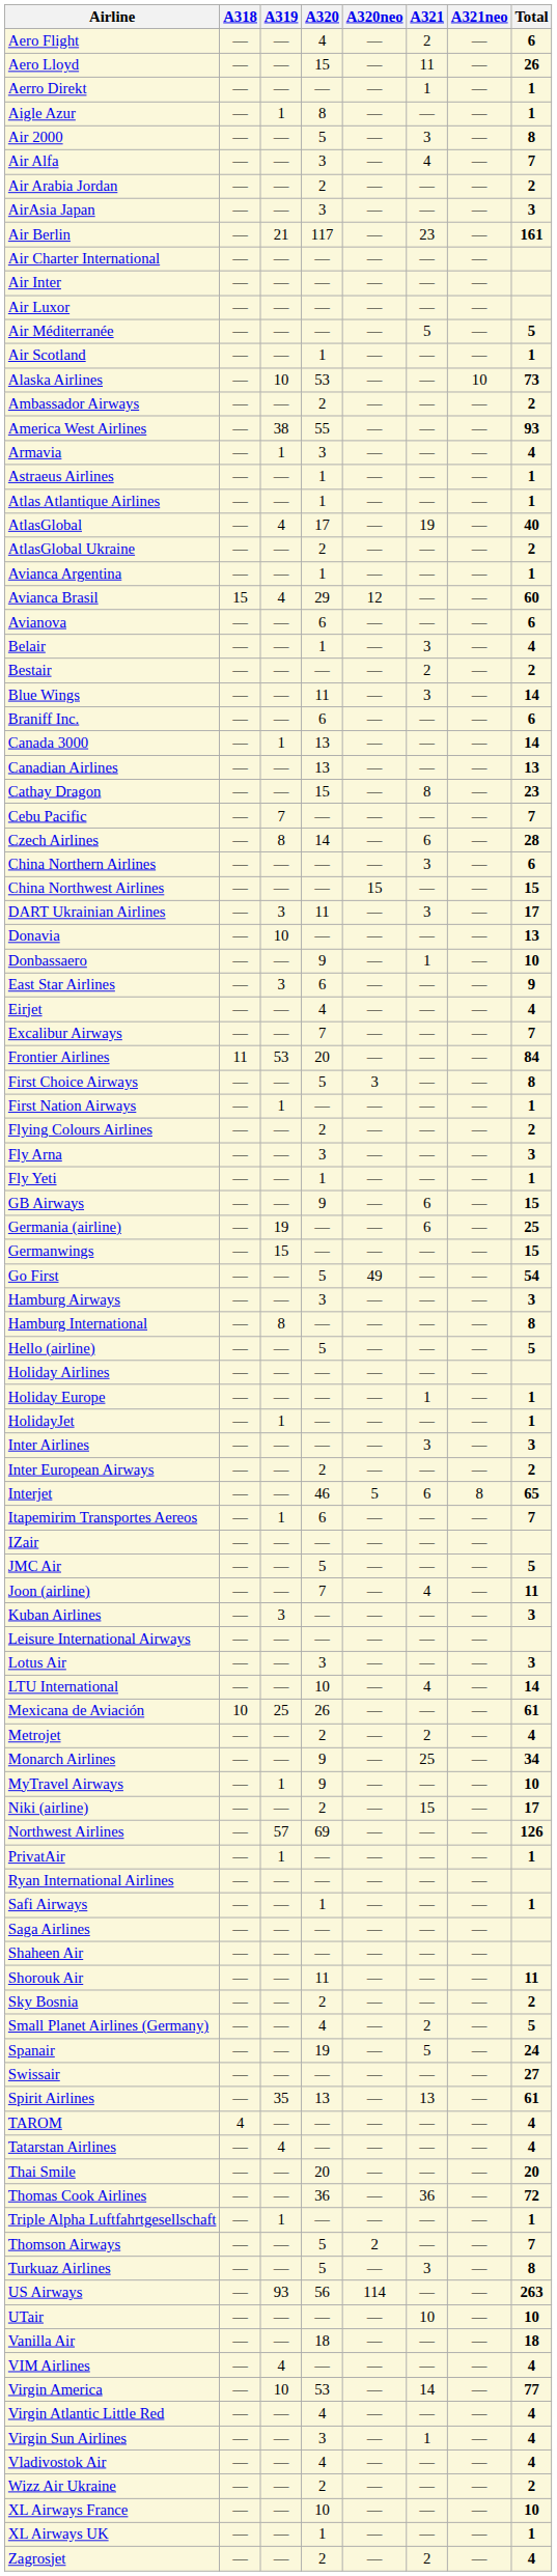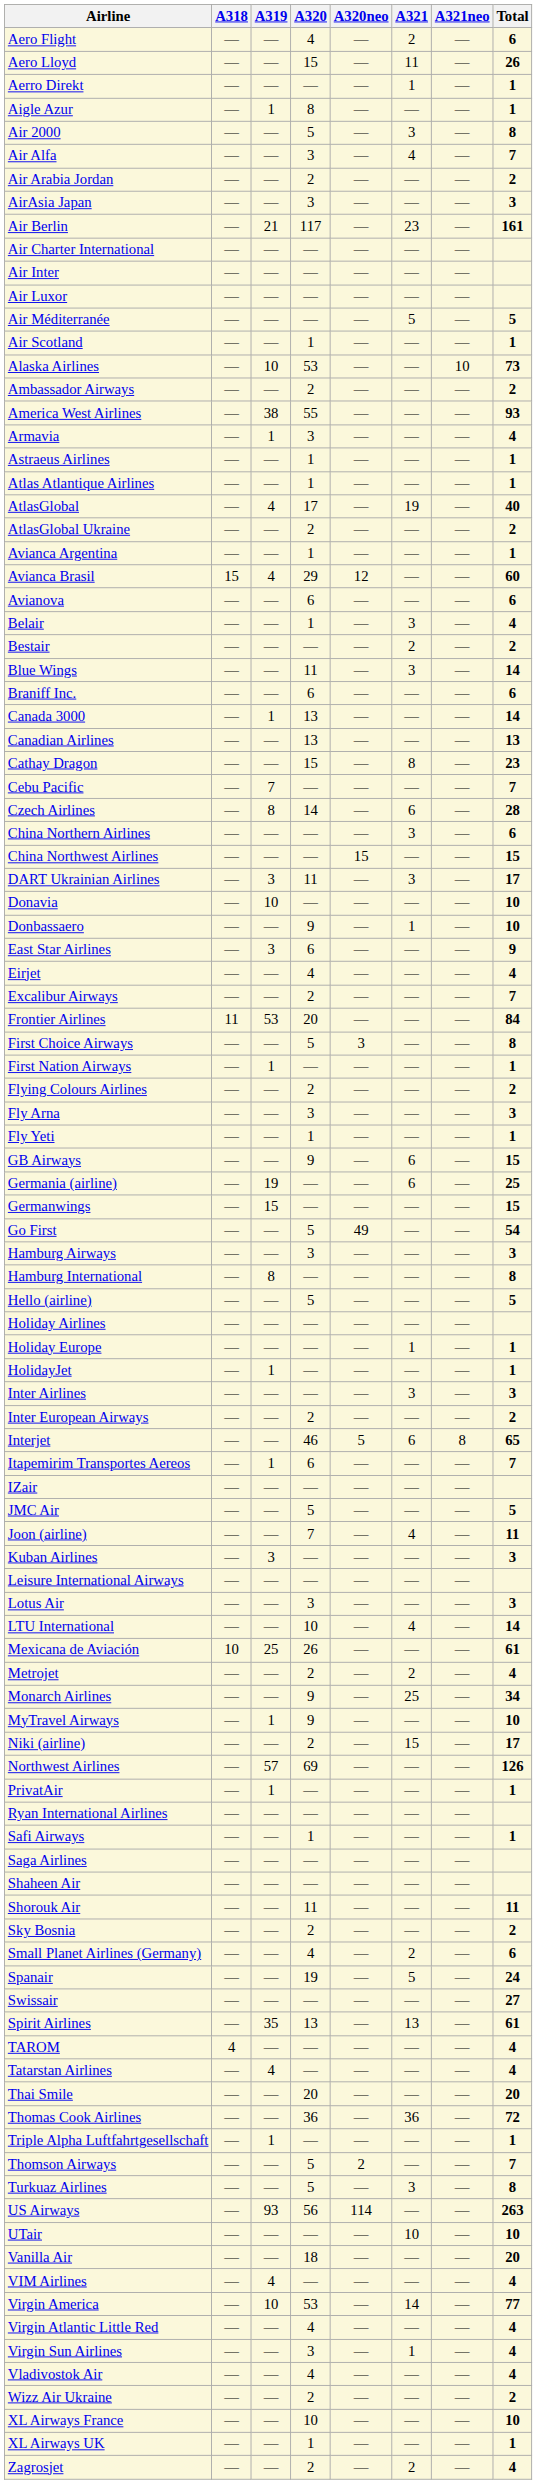Donavia | Total: 13 -> 10
Excalibur Airways | A320: 7 -> 2
Small Planet Airlines (Germany) | Total: 5 -> 6
Vanilla Air | Total: 18 -> 20
